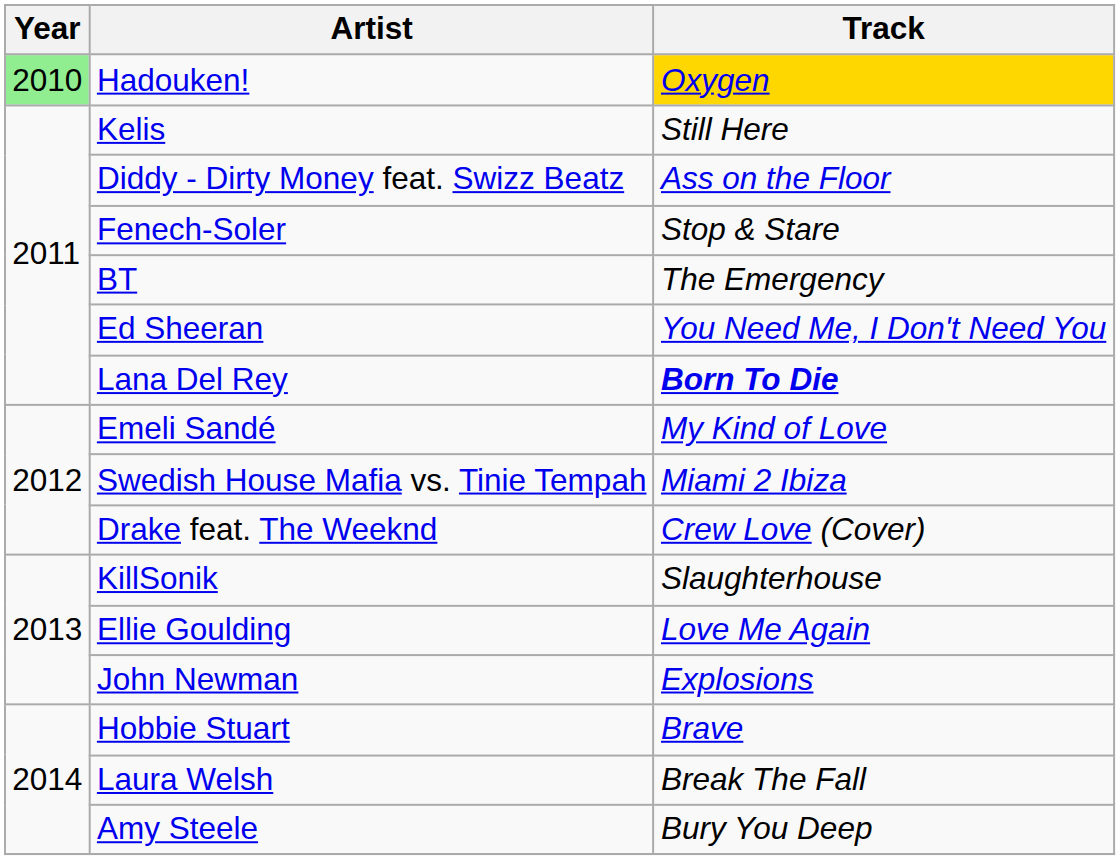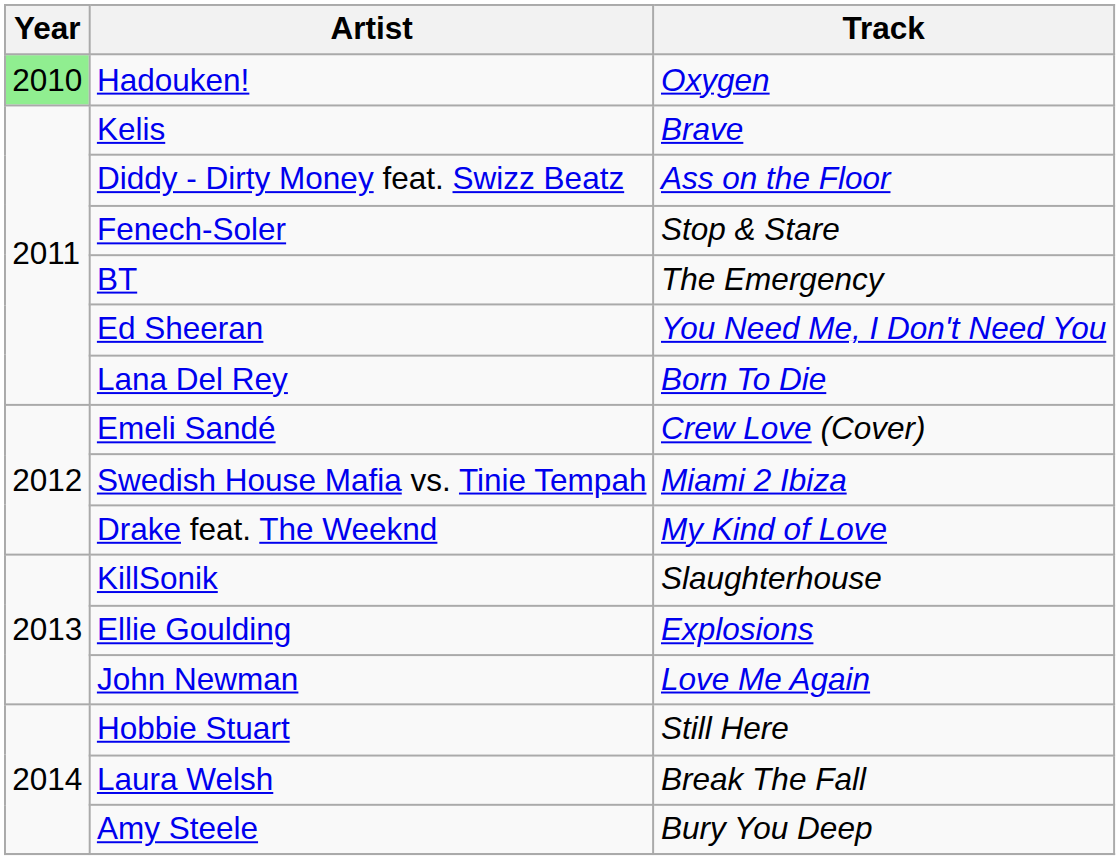Hadouken! | Track: gold background -> no background
Kelis | Track: Still Here -> Brave
Lana Del Rey | Track: bold -> normal
Emeli Sandé | Track: My Kind of Love -> Crew Love (Cover)
Drake feat. The Weeknd | Track: Crew Love (Cover) -> My Kind of Love
Ellie Goulding | Track: Love Me Again -> Explosions
John Newman | Track: Explosions -> Love Me Again
Hobbie Stuart | Track: Brave -> Still Here
